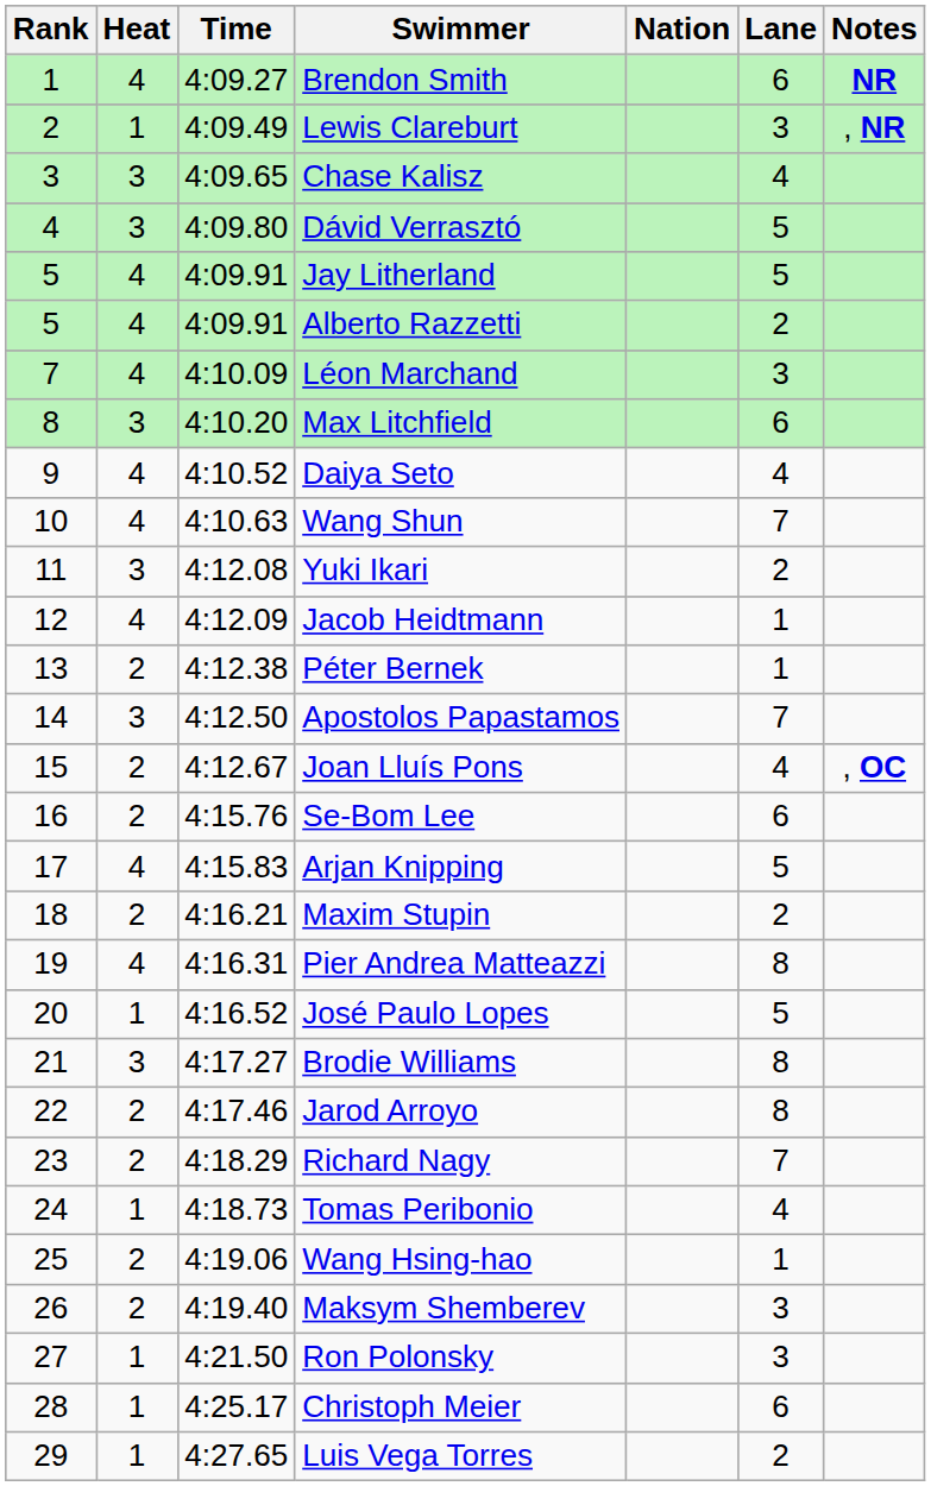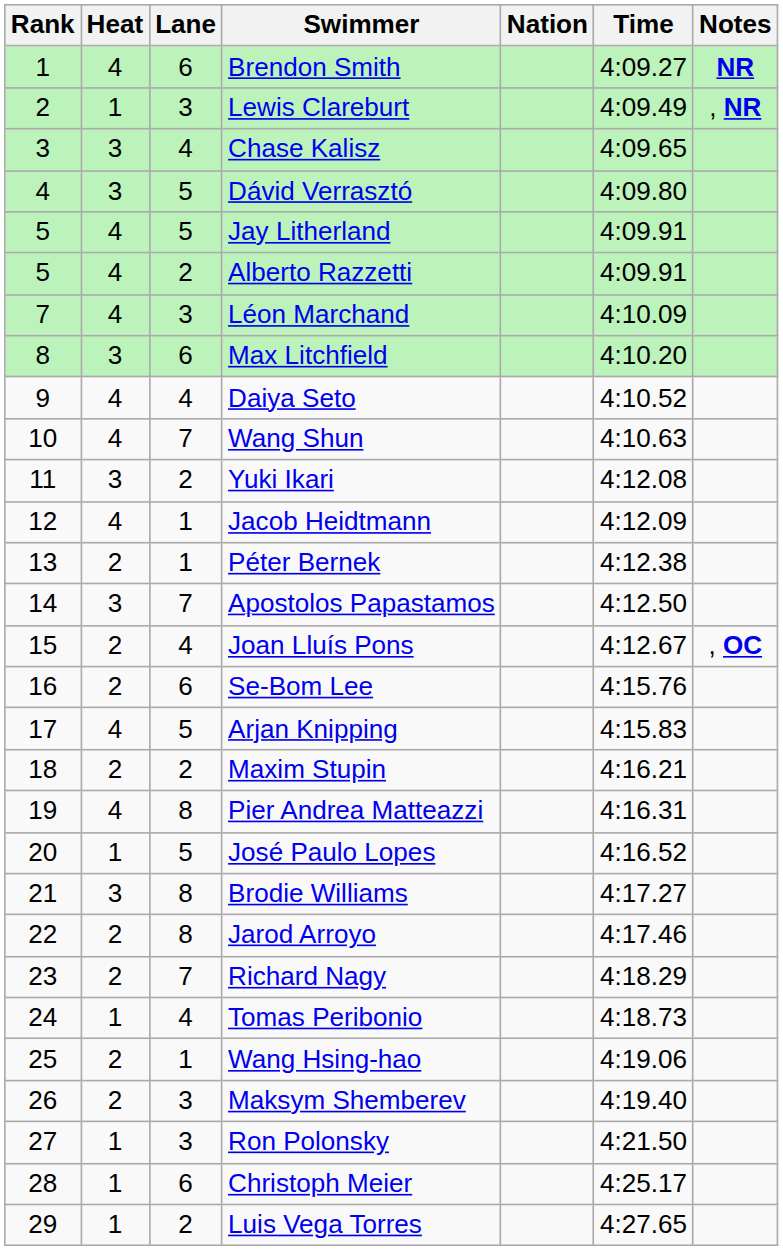columns swapped: Lane <-> Time
